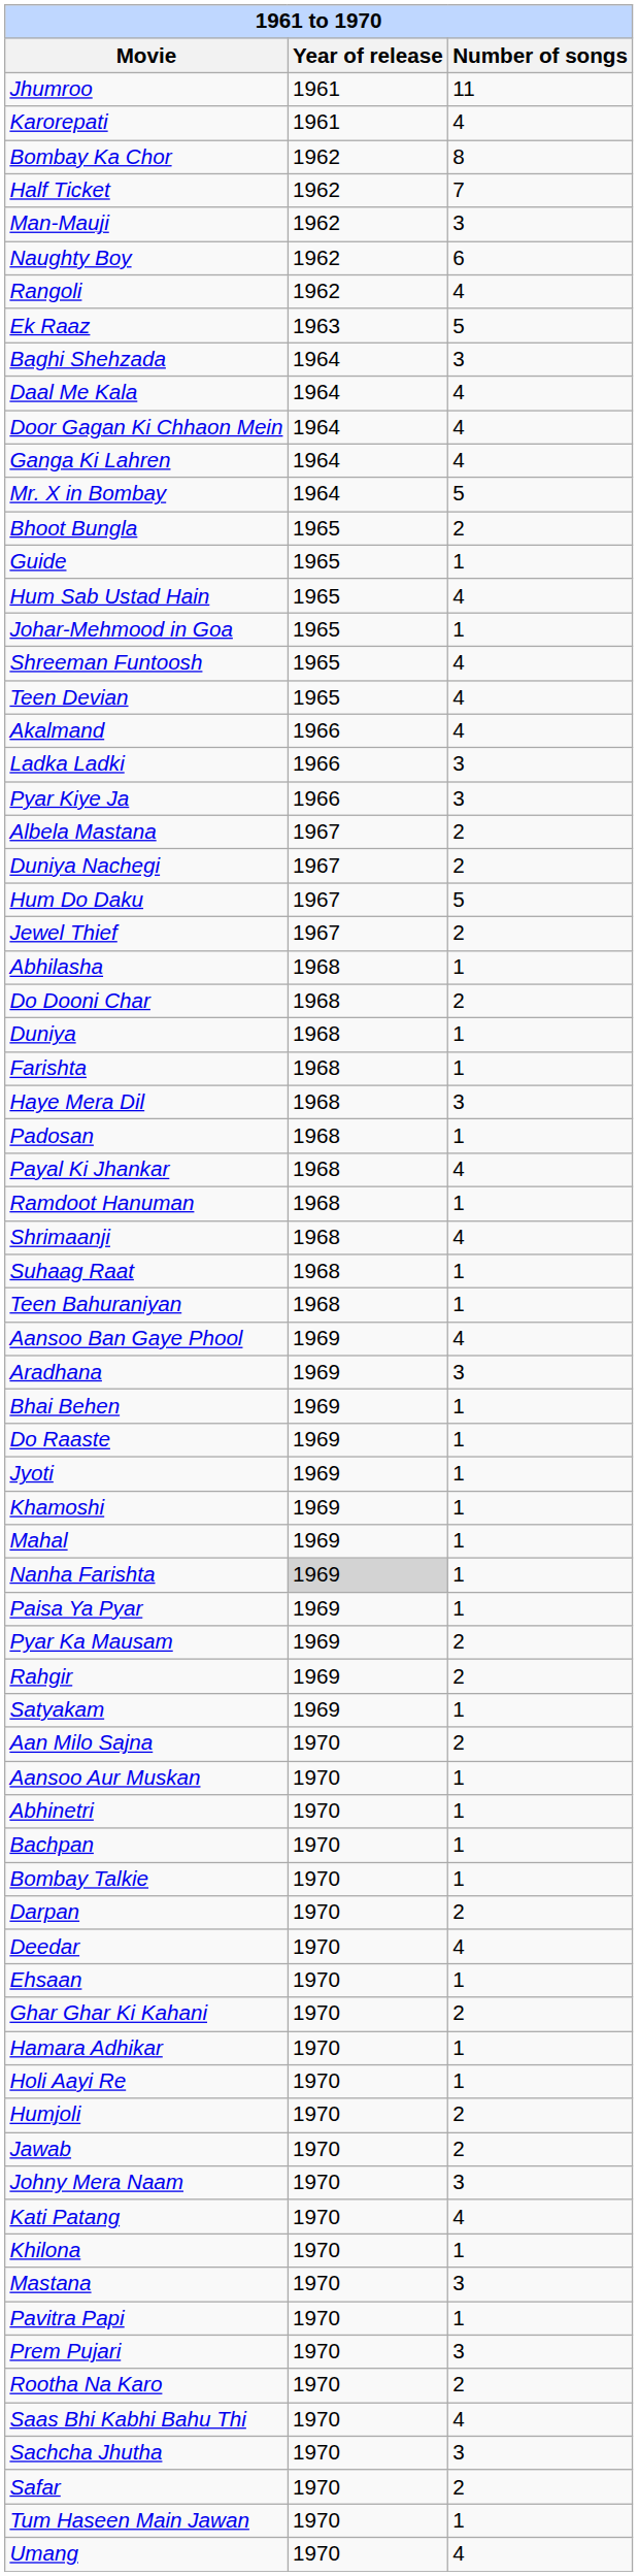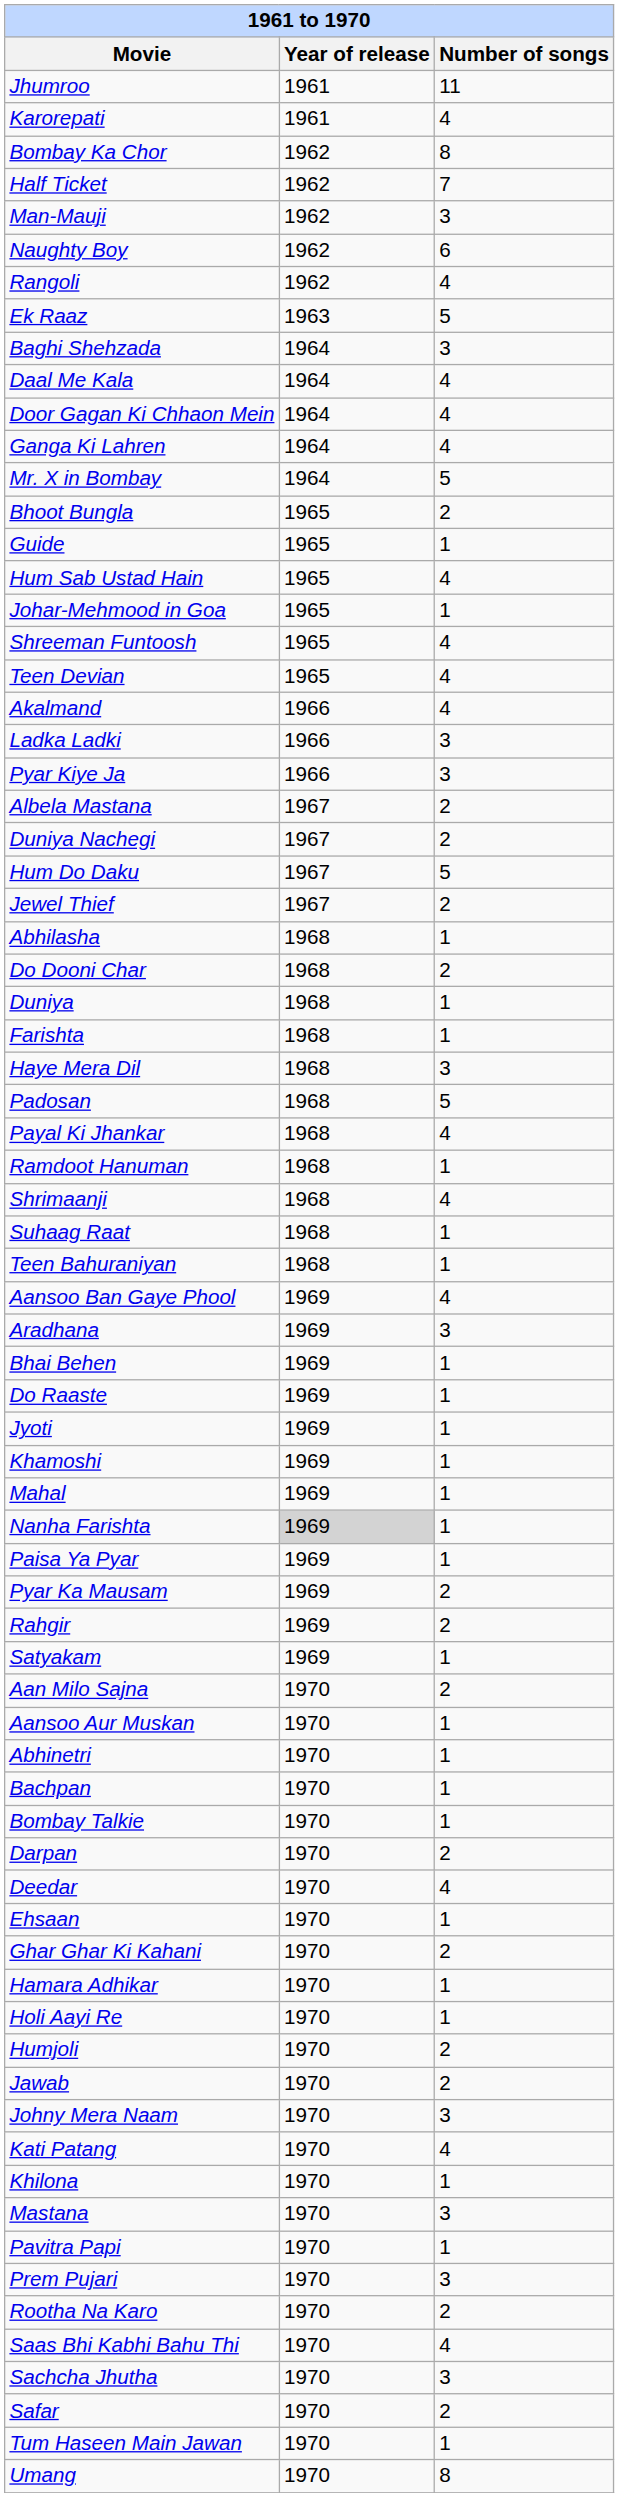Padosan | Number of songs: 1 -> 5
Umang | Number of songs: 4 -> 8
